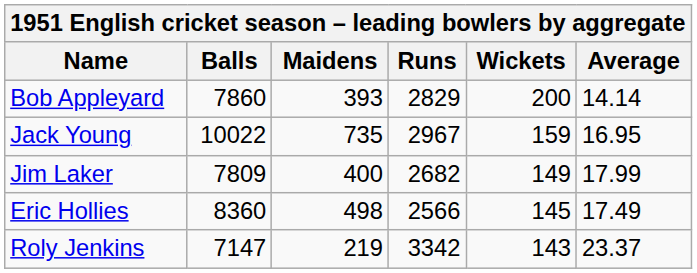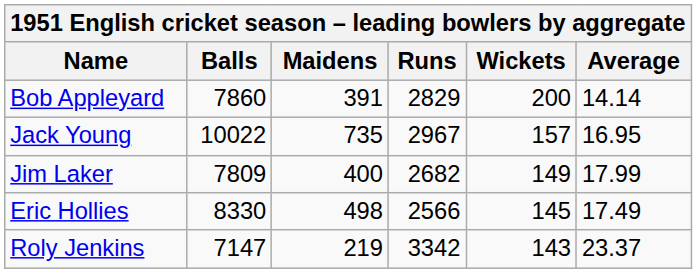Bob Appleyard | Maidens: 393 -> 391
Jack Young | Wickets: 159 -> 157
Eric Hollies | Balls: 8360 -> 8330
